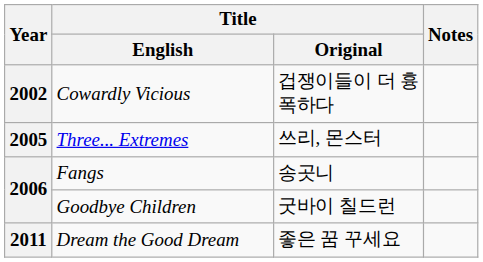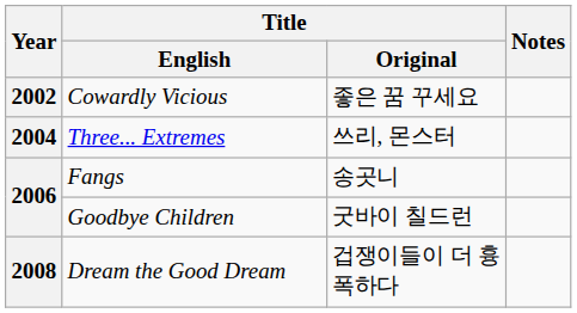Cowardly Vicious | Title / Original: 겁쟁이들이 더 흉폭하다 -> 좋은 꿈 꾸세요
Three... Extremes | Year: 2005 -> 2004
Dream the Good Dream | Year: 2011 -> 2008
Dream the Good Dream | Title / Original: 좋은 꿈 꾸세요 -> 겁쟁이들이 더 흉폭하다
